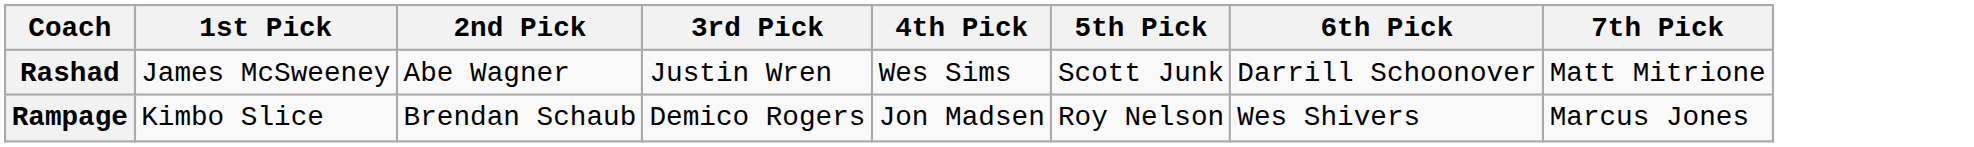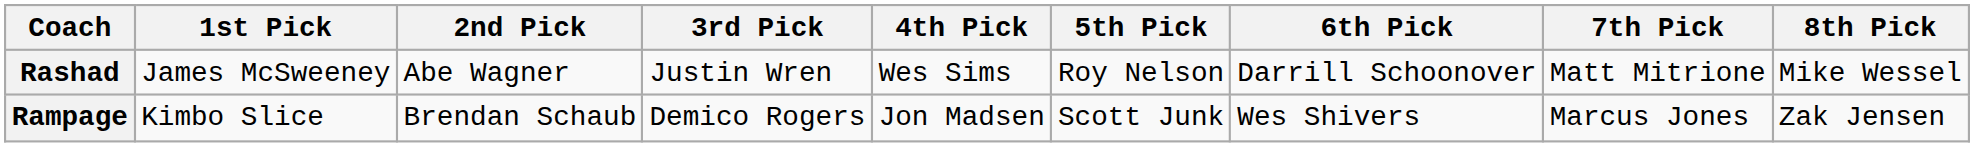+ column: 8th Pick | Mike Wessel | Zak Jensen
Rashad | 5th Pick: Scott Junk -> Roy Nelson
Rampage | 5th Pick: Roy Nelson -> Scott Junk
